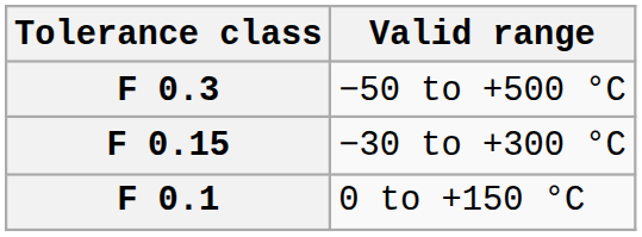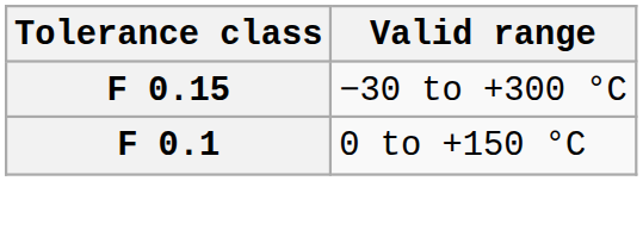- row: F 0.3 | −50 to +500 °C
